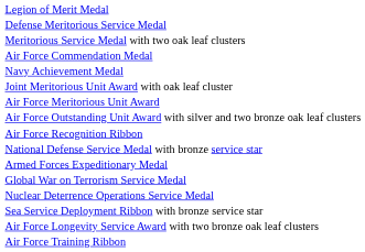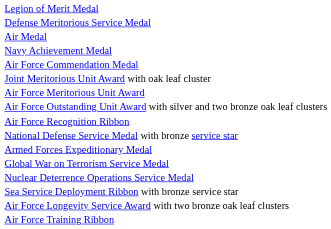- row: Meritorious Service Medal with two oak leaf clusters
+ row: Air Medal
rows swapped: Air Force Commendation Medal <-> Navy Achievement Medal
